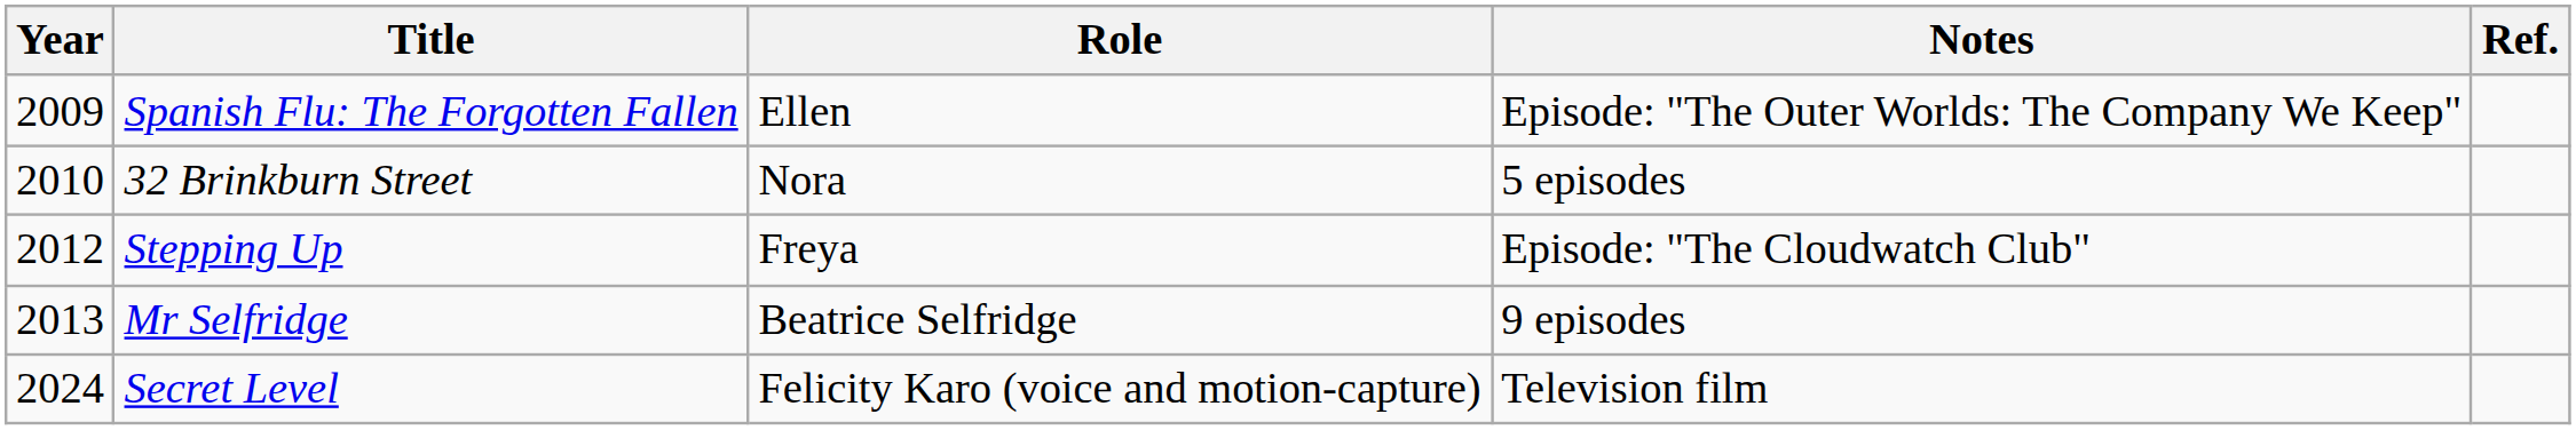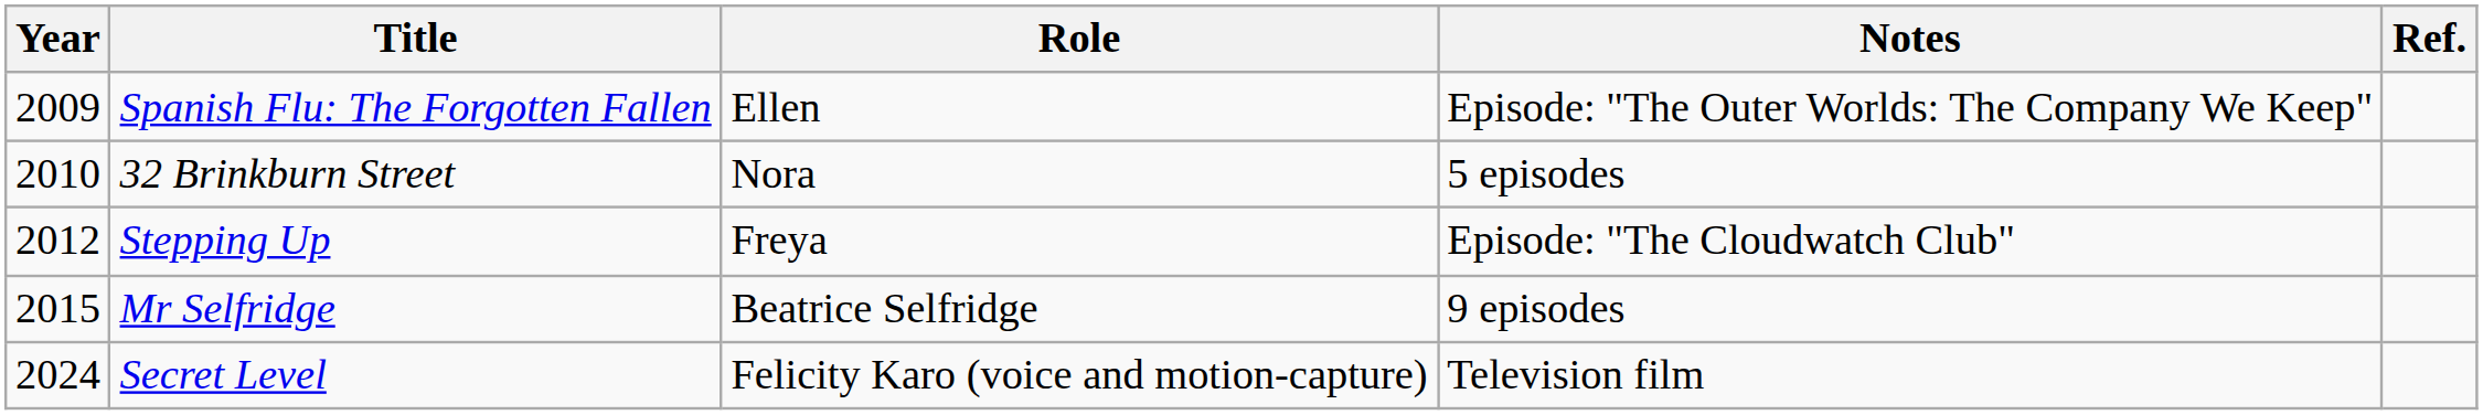Mr Selfridge | Year: 2013 -> 2015
